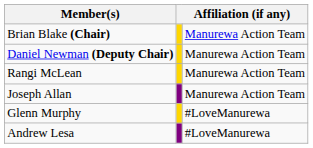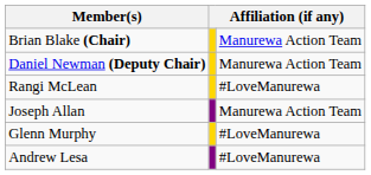Rangi McLean | column 3: Manurewa Action Team -> #LoveManurewa
